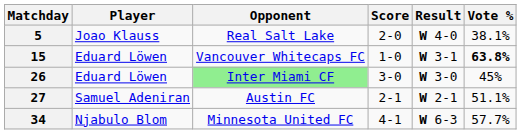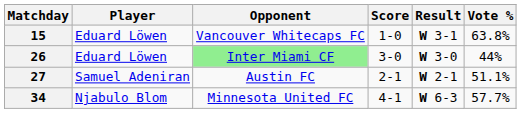- row: 5 | Joao Klauss | Real Salt Lake | 2-0 | W 4-0 | 38.1%
15 | Vote %: bold -> normal
26 | Vote %: 45% -> 44%
